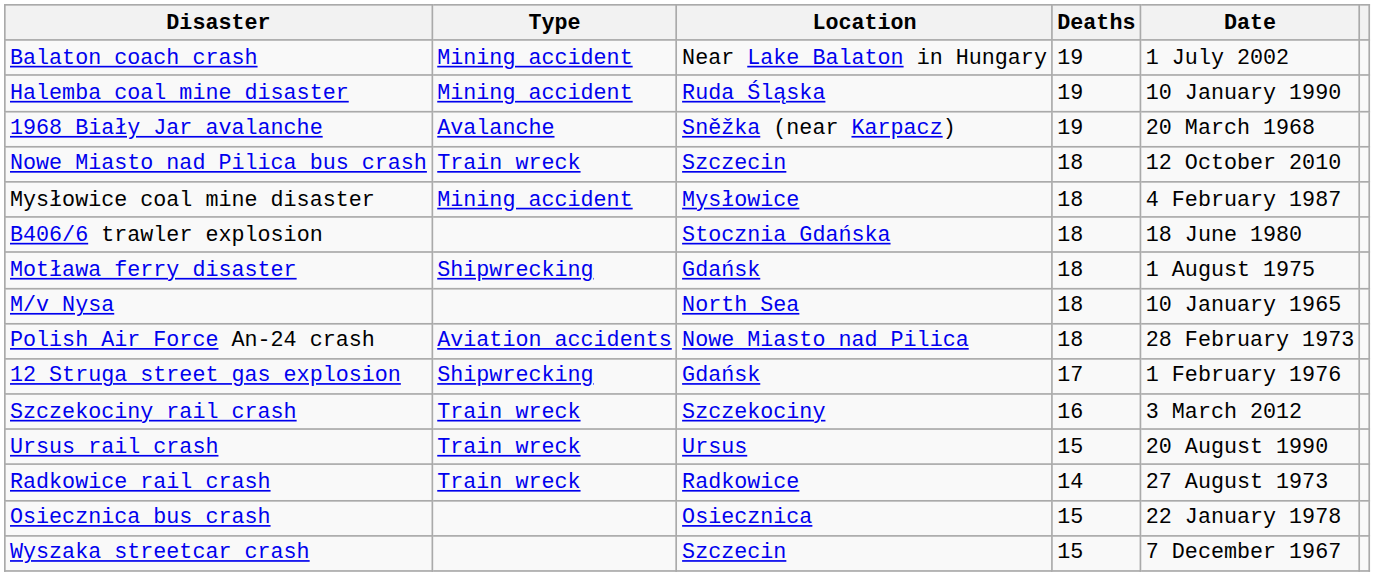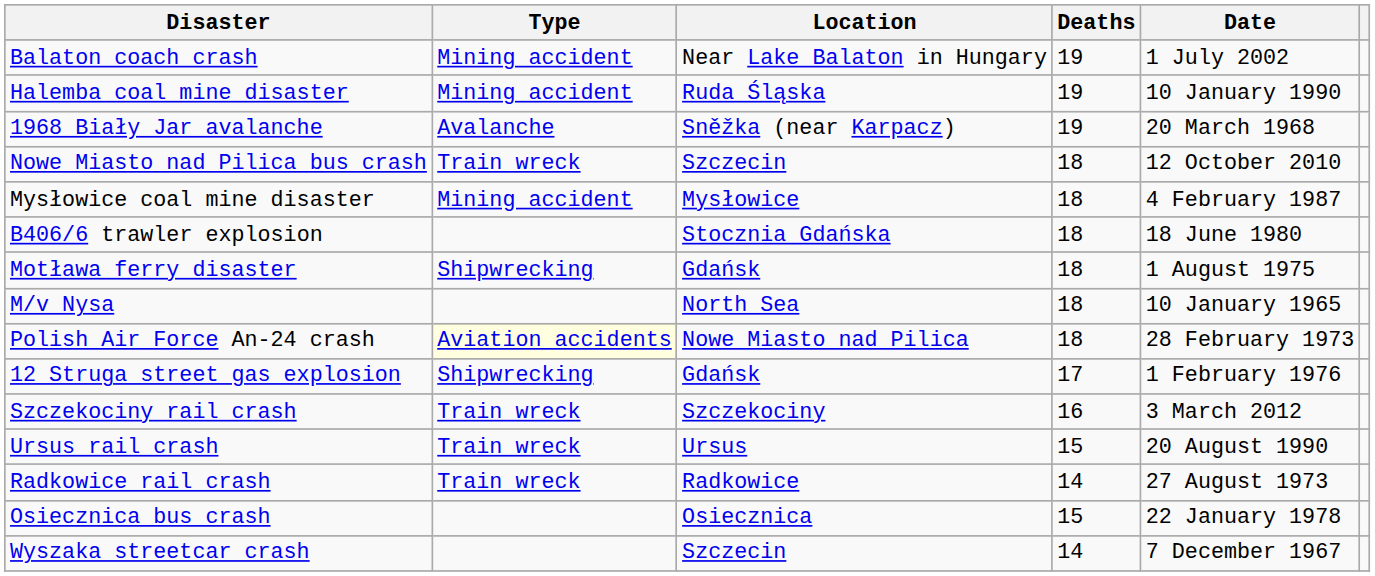Polish Air Force An-24 crash | Type: no background -> lightyellow background
Wyszaka streetcar crash | Deaths: 15 -> 14
